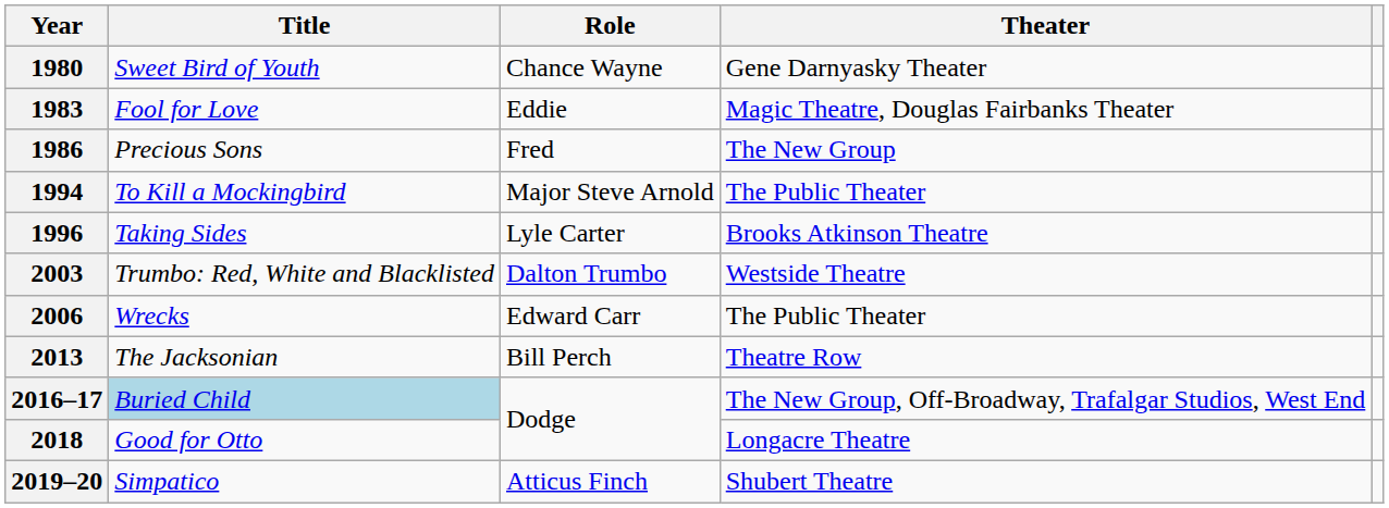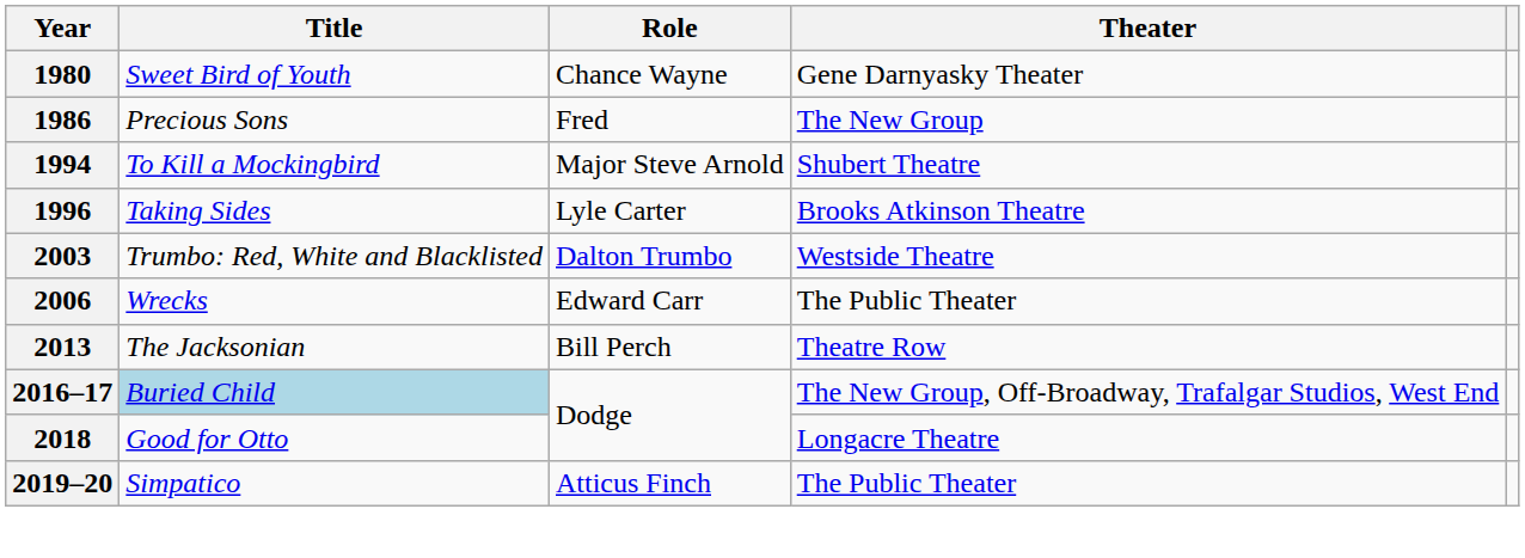- row: 1983 | Fool for Love | Eddie | Magic Theatre, Douglas Fairbanks Theater
1994 | Theater: The Public Theater -> Shubert Theatre
2019–20 | Theater: Shubert Theatre -> The Public Theater
